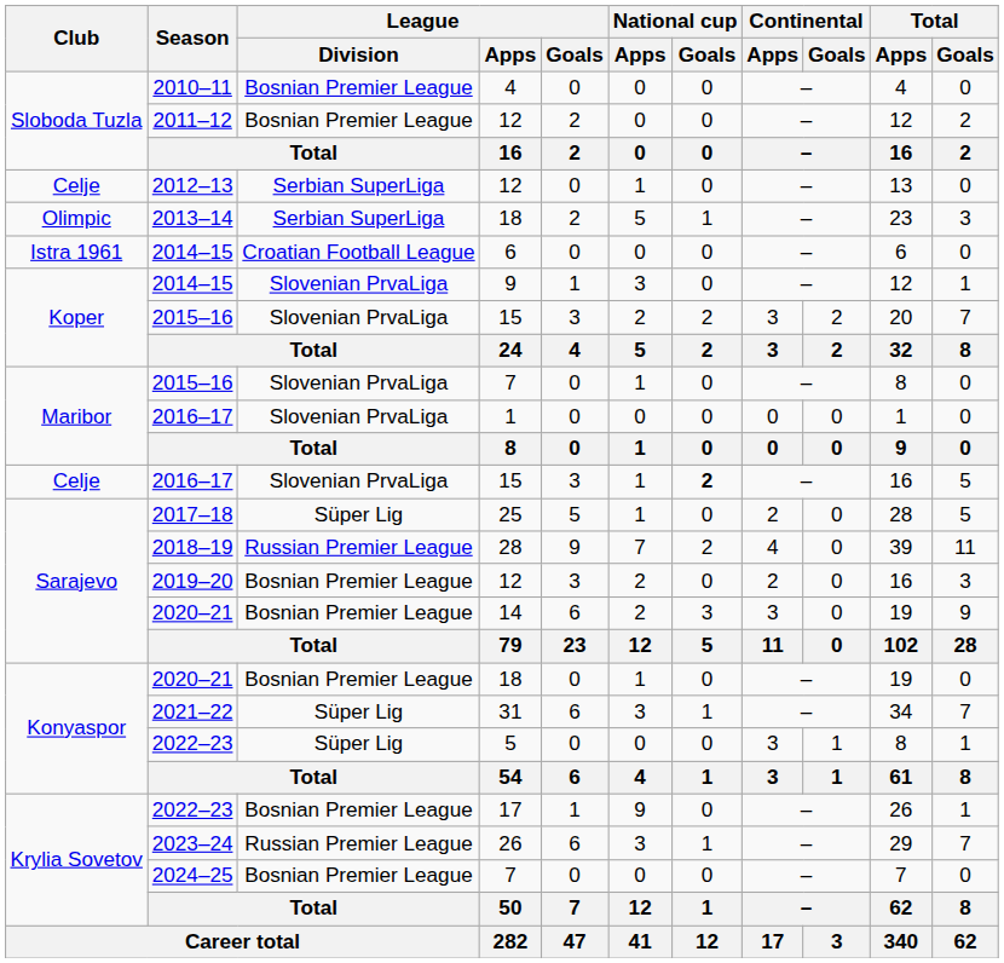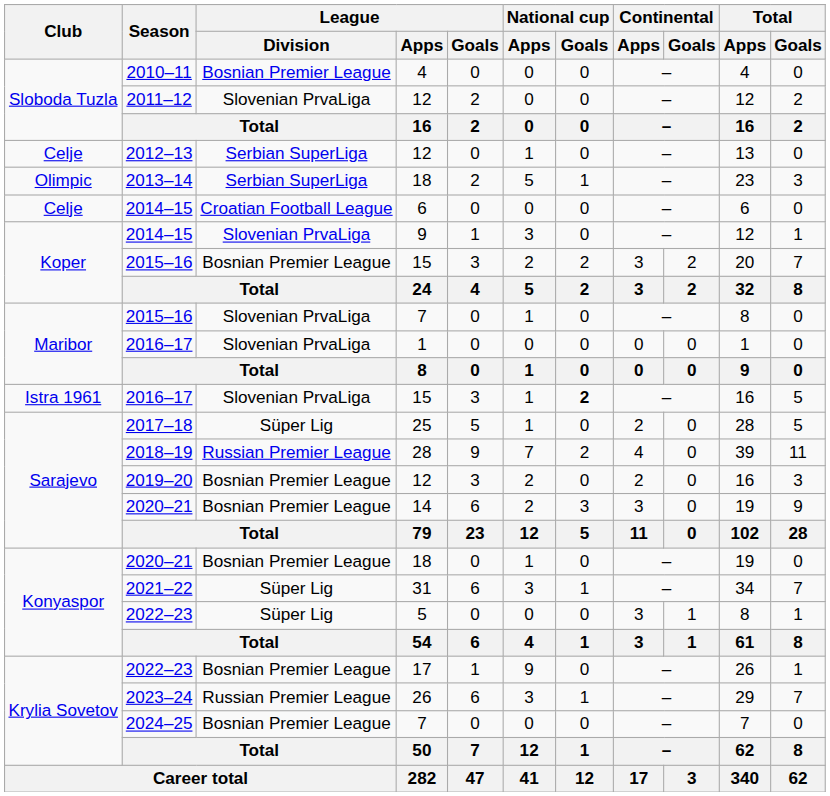2011–12 | League / Division: Bosnian Premier League -> Slovenian PrvaLiga
2014–15 / 6 | Club: Istra 1961 -> Celje
2015–16 / 15 | League / Division: Slovenian PrvaLiga -> Bosnian Premier League
2016–17 / 15 | Club: Celje -> Istra 1961
